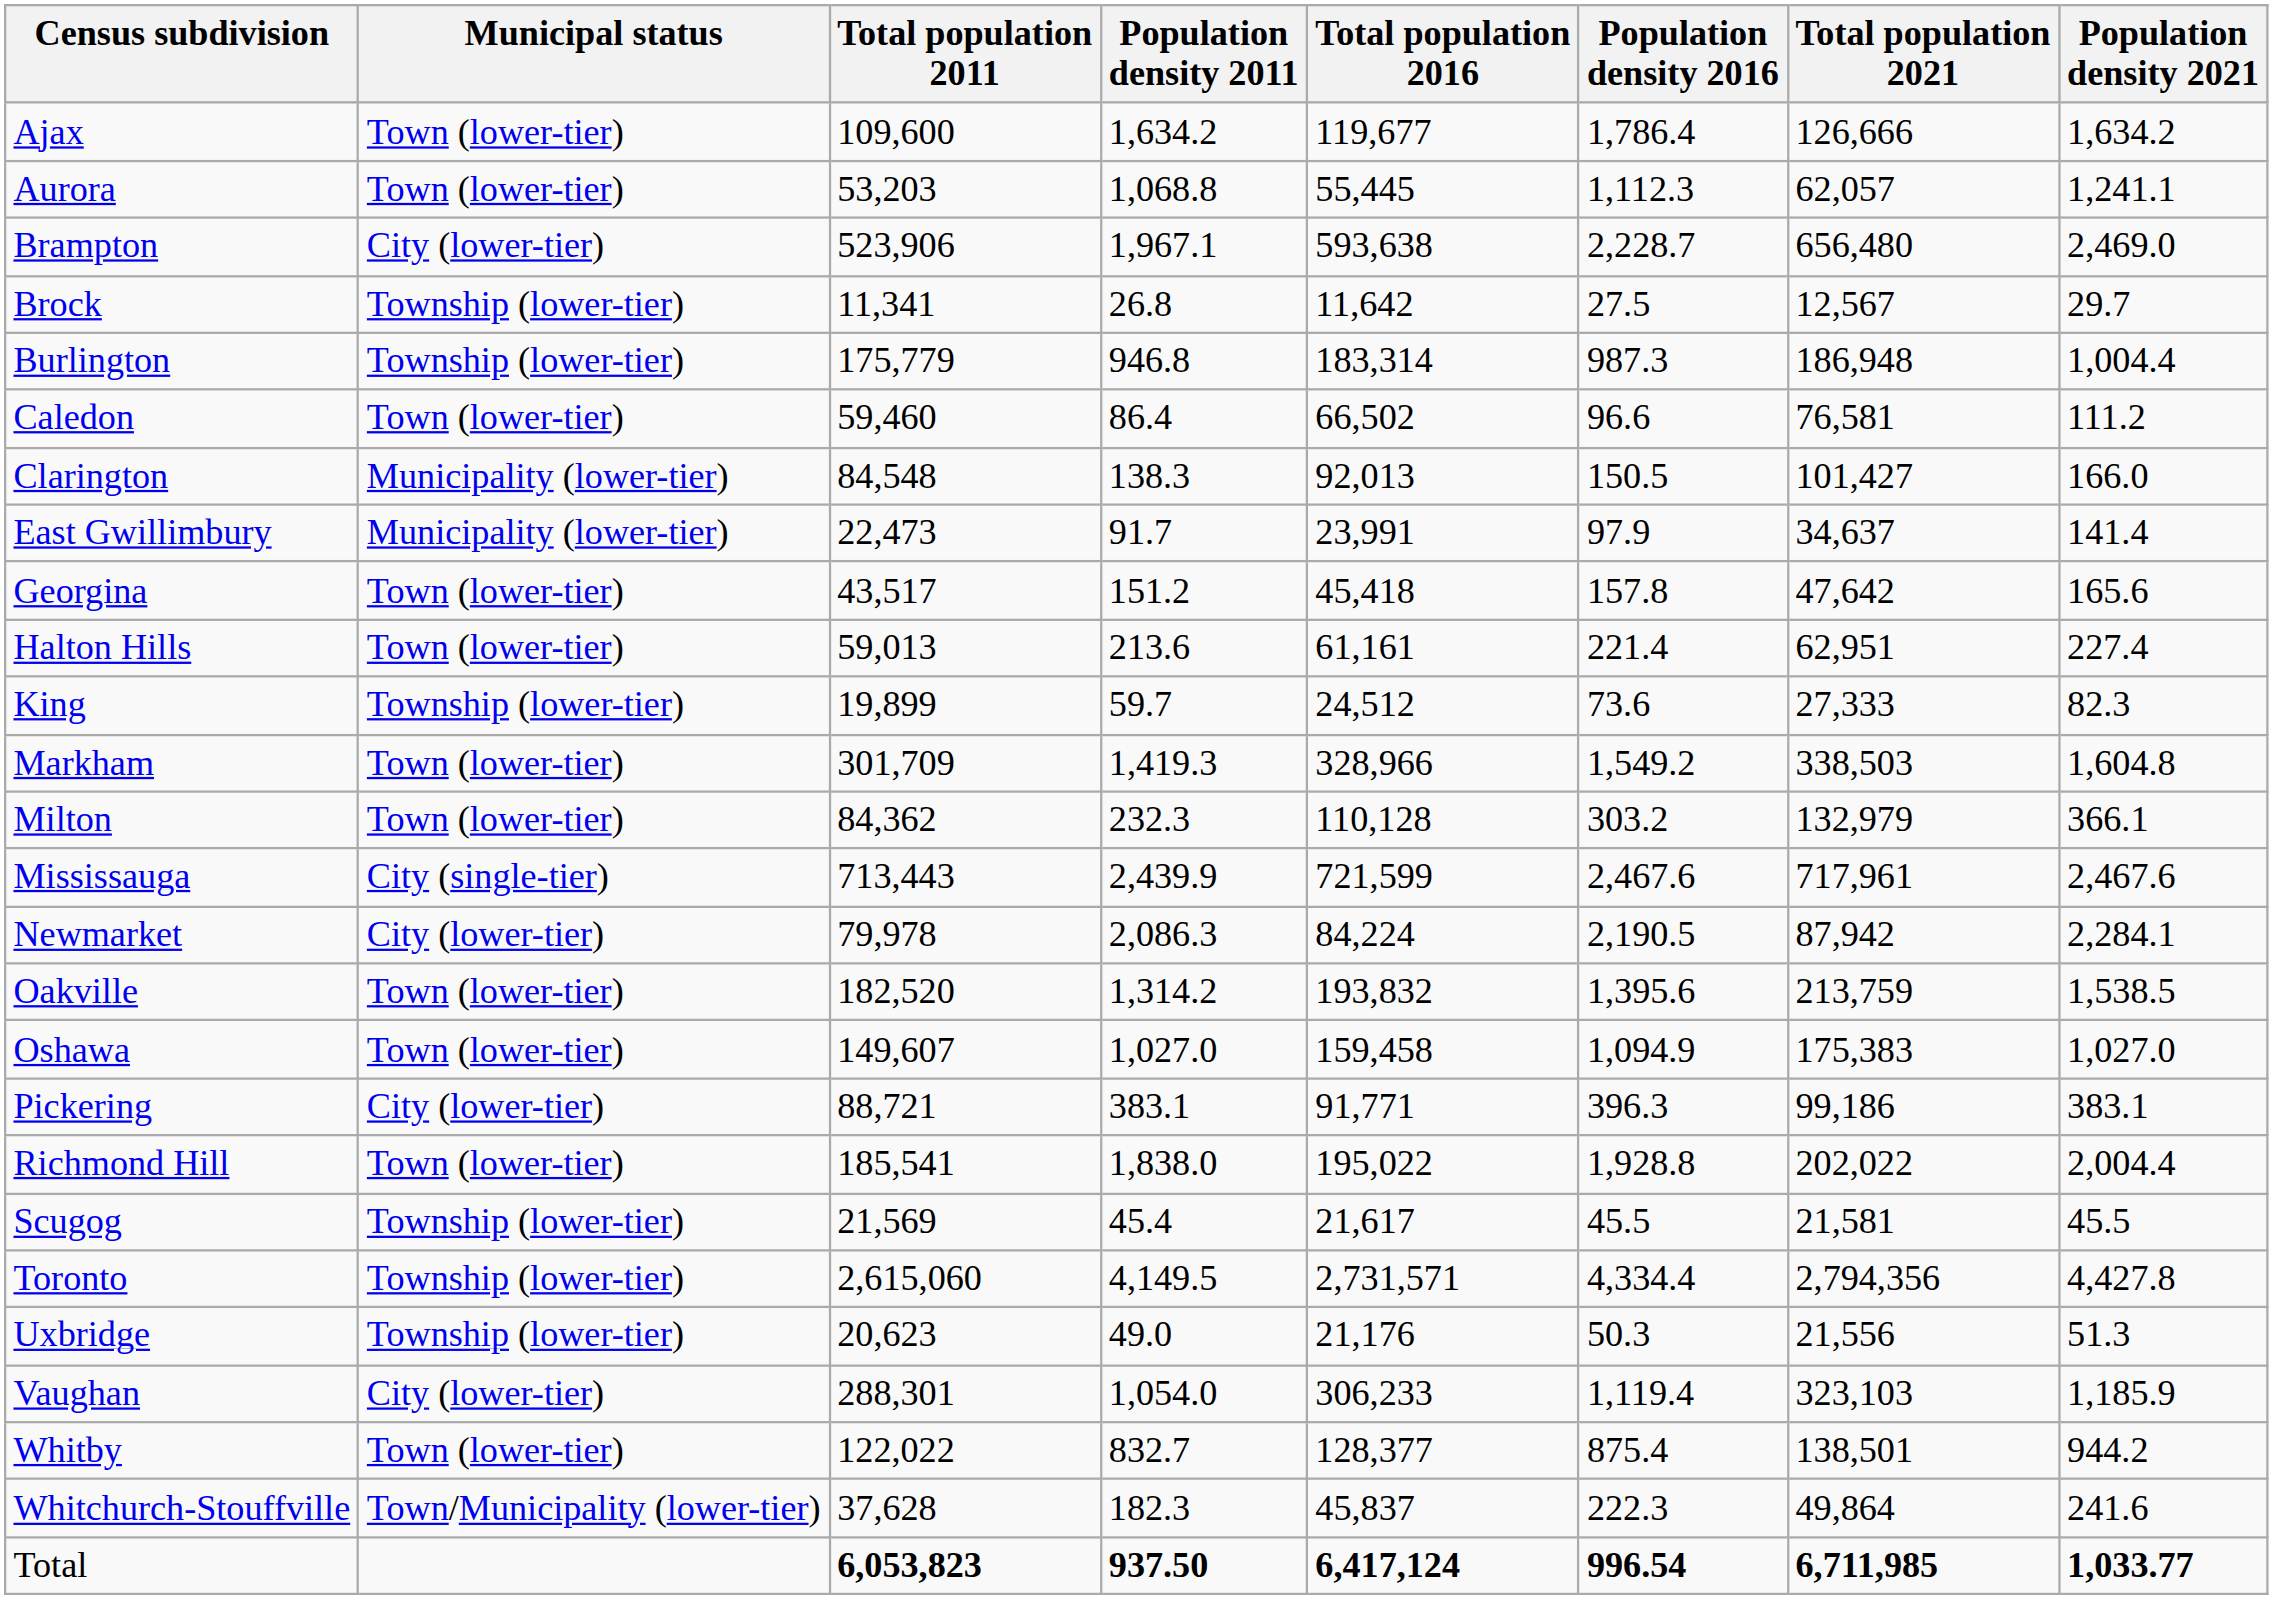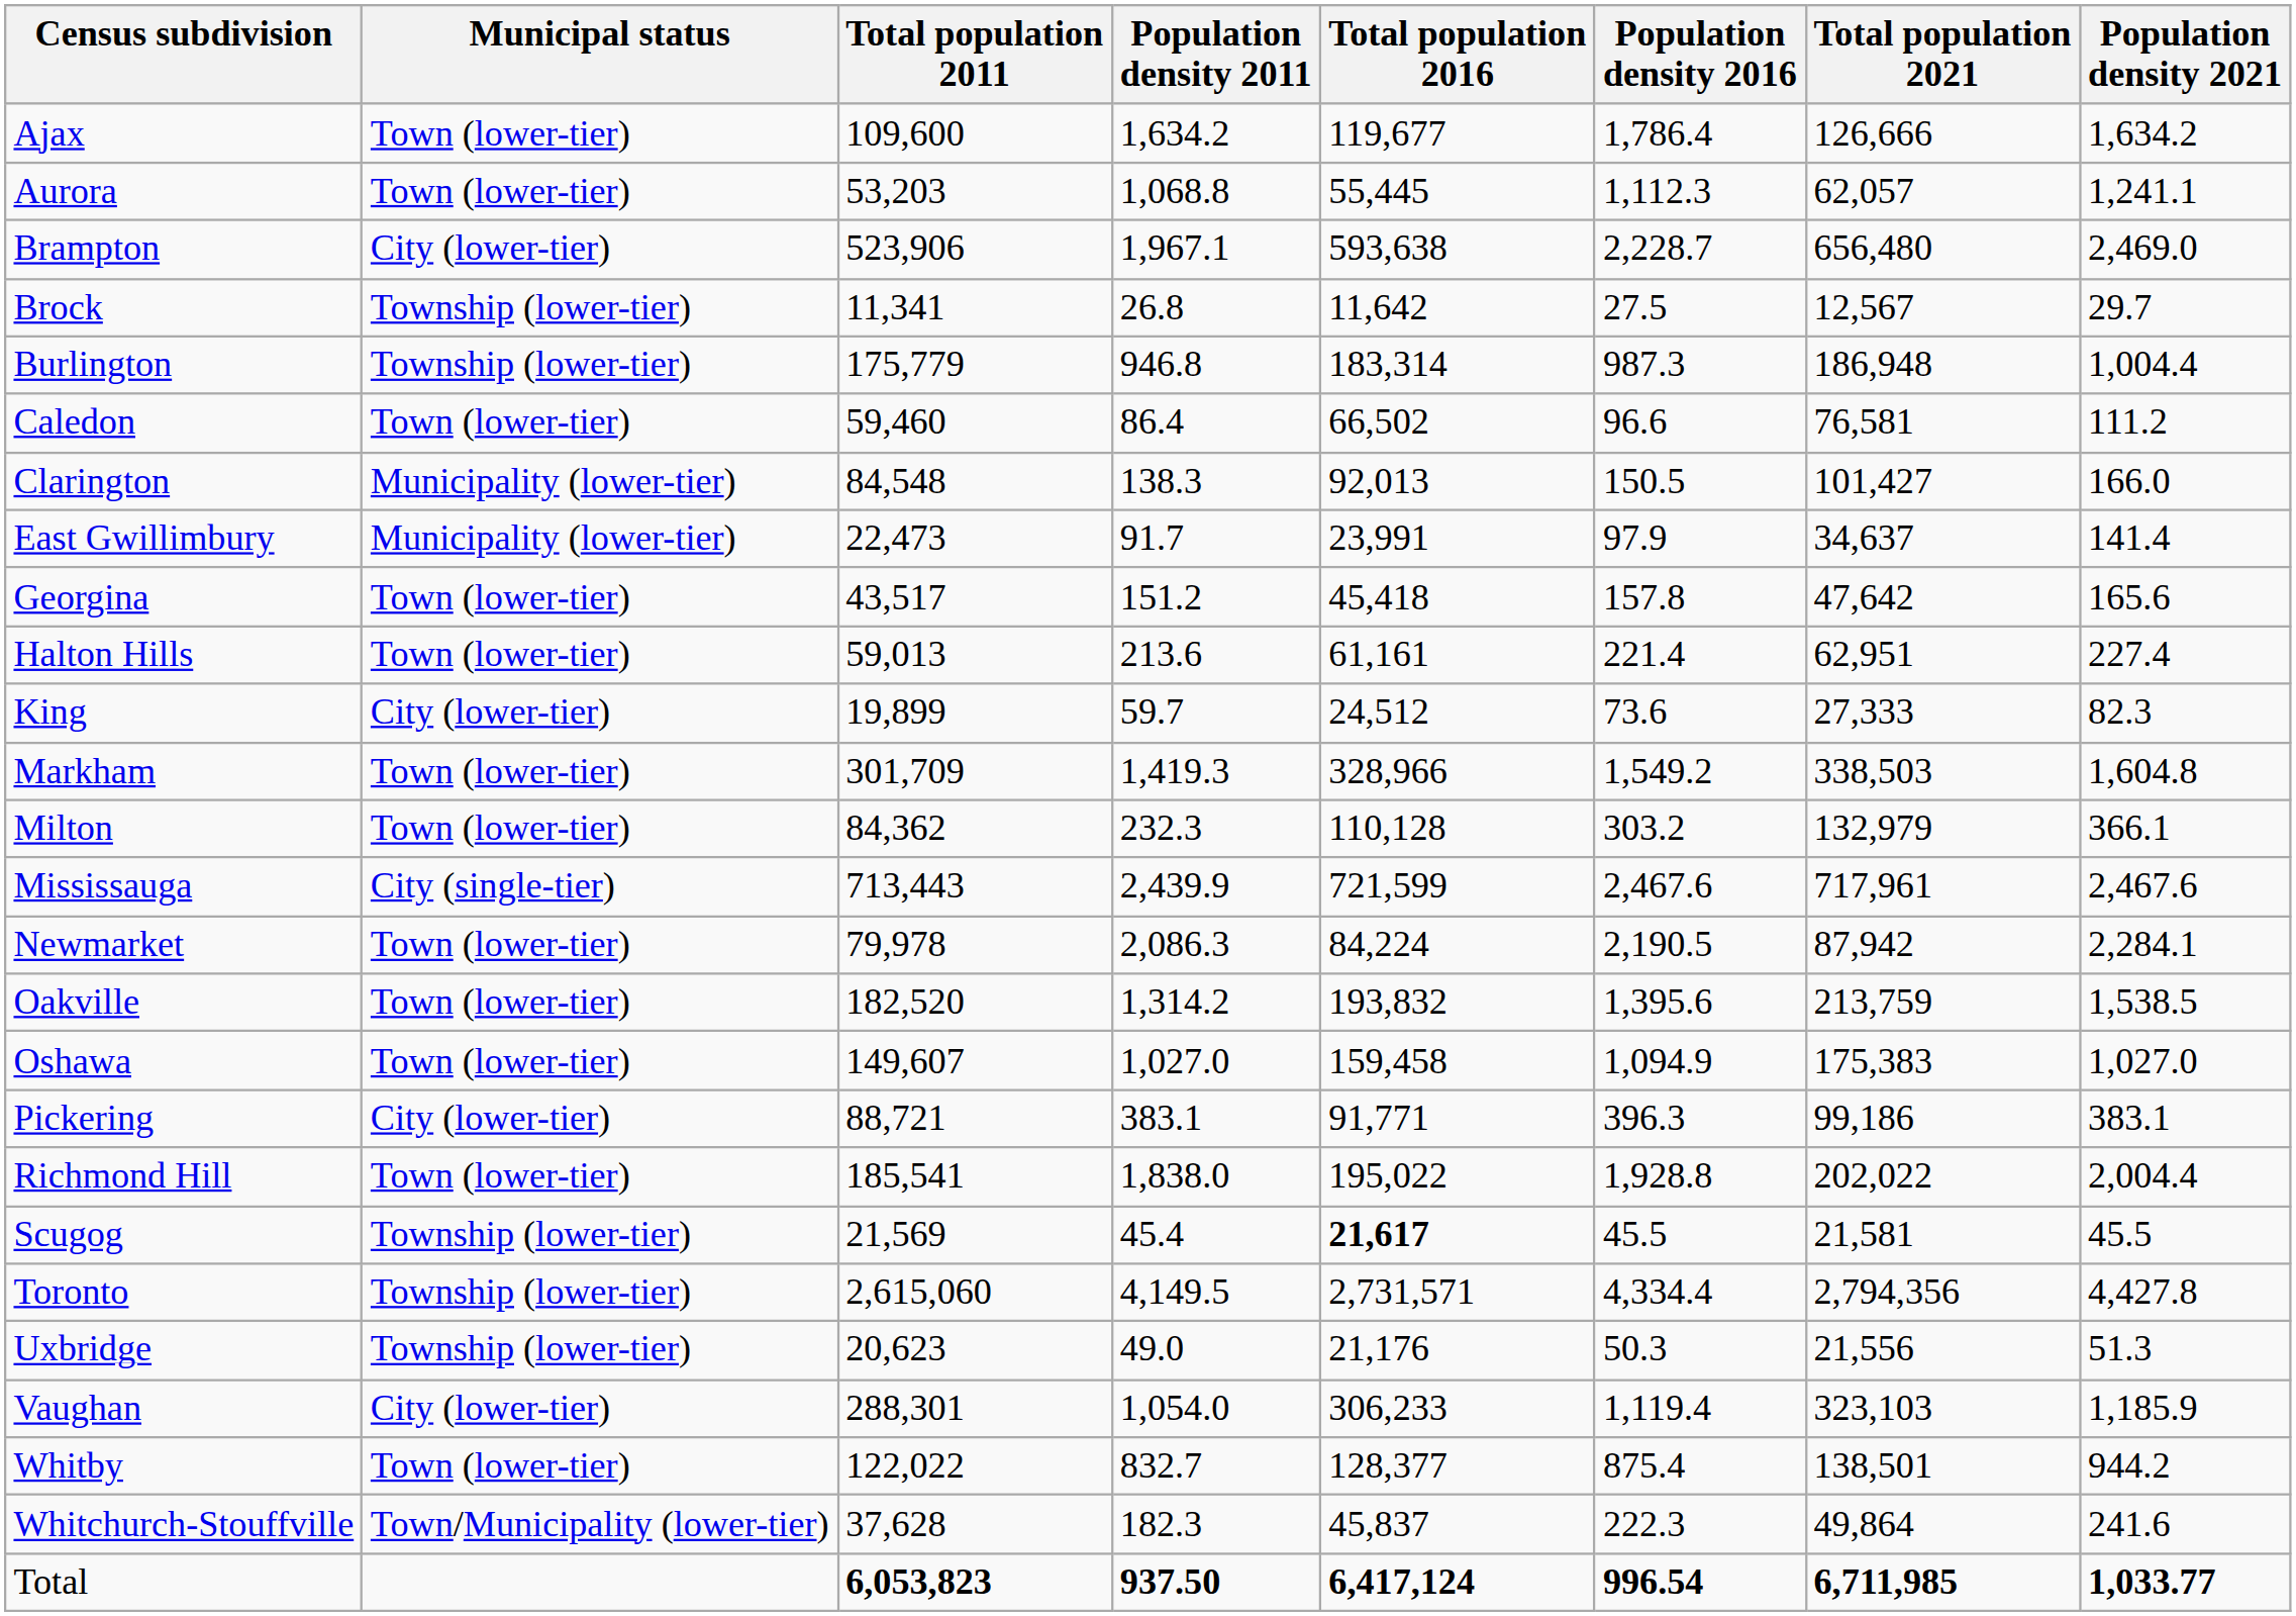King | Municipal status: Township (lower-tier) -> City (lower-tier)
Newmarket | Municipal status: City (lower-tier) -> Town (lower-tier)
Scugog | Total population 2016: normal -> bold
